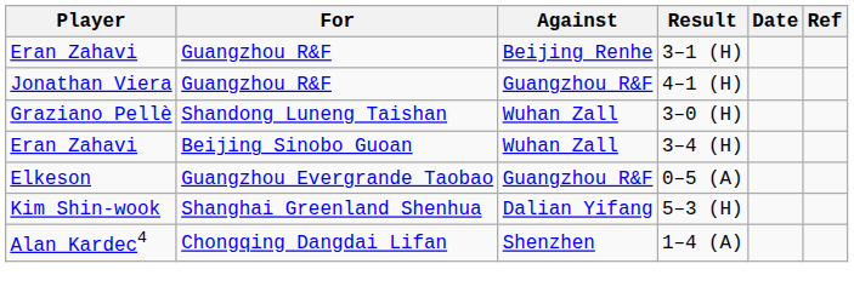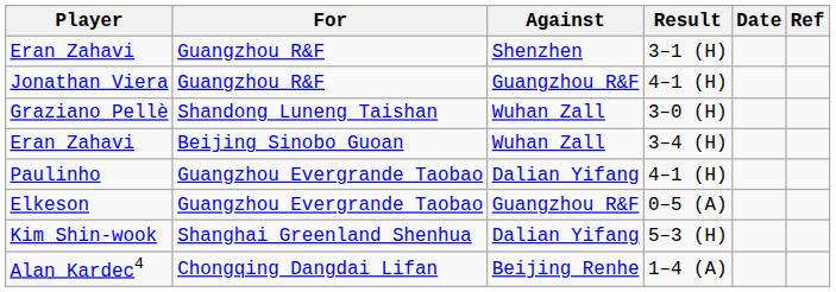Eran Zahavi / 3–1 (H) | Against: Beijing Renhe -> Shenzhen
+ row: Paulinho | Guangzhou Evergrande Taobao | Dalian Yifang | 4–1 (H)
Alan Kardec4 | Against: Shenzhen -> Beijing Renhe
